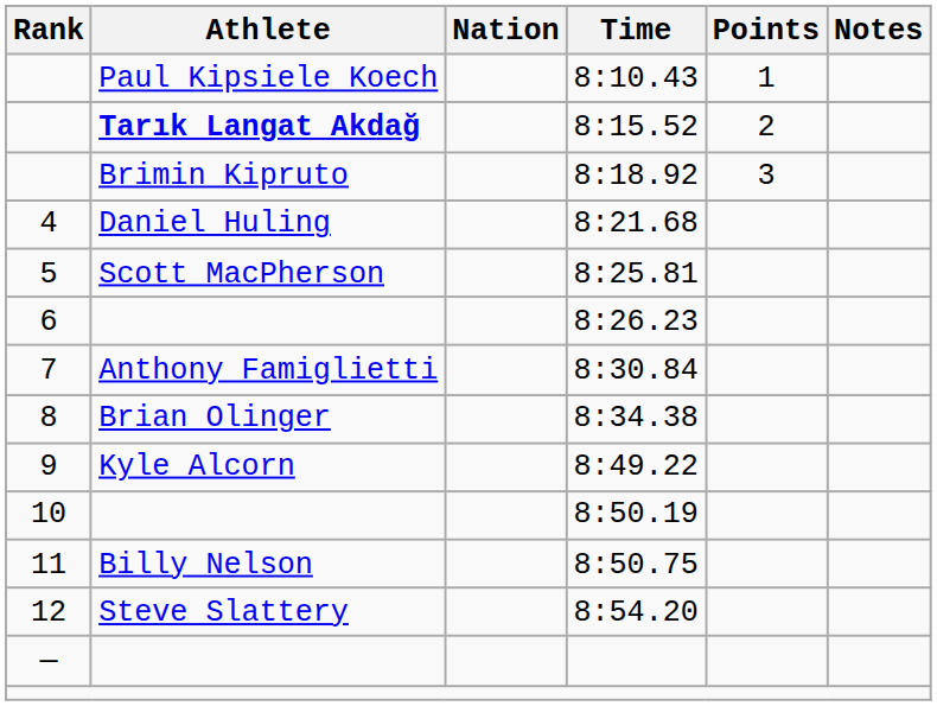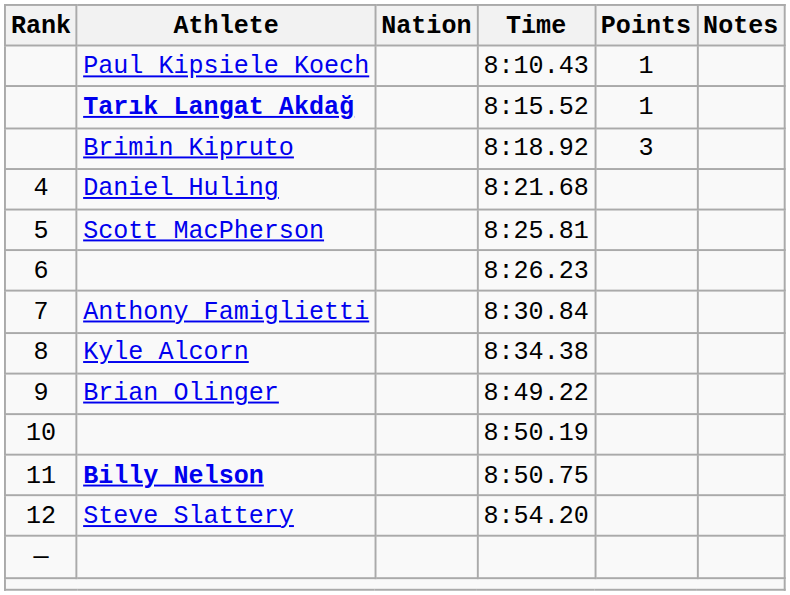8:15.52 | Points: 2 -> 1
8:34.38 | Athlete: Brian Olinger -> Kyle Alcorn
8:49.22 | Athlete: Kyle Alcorn -> Brian Olinger
8:50.75 | Athlete: normal -> bold
